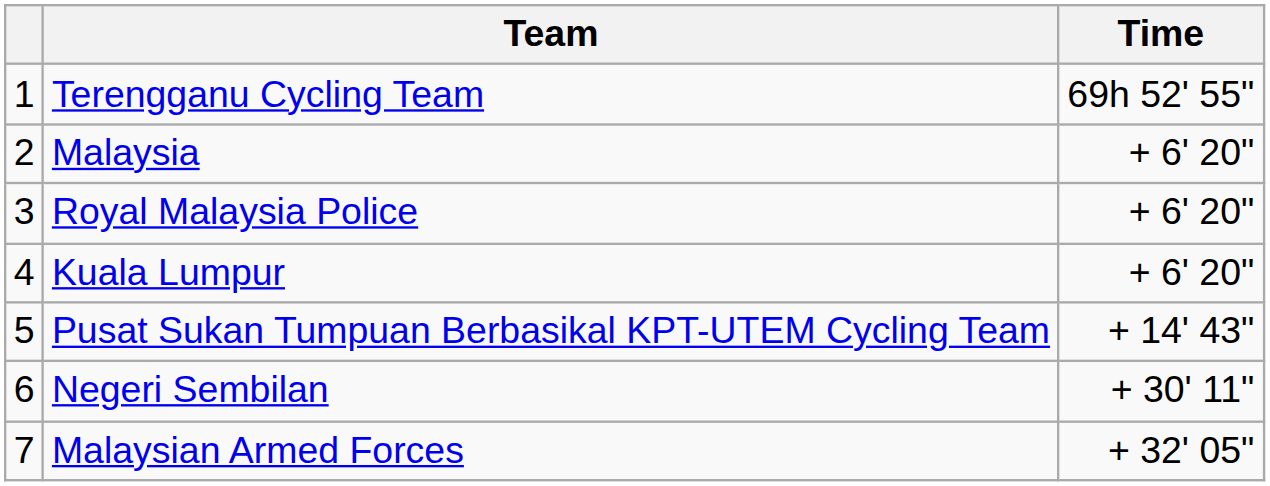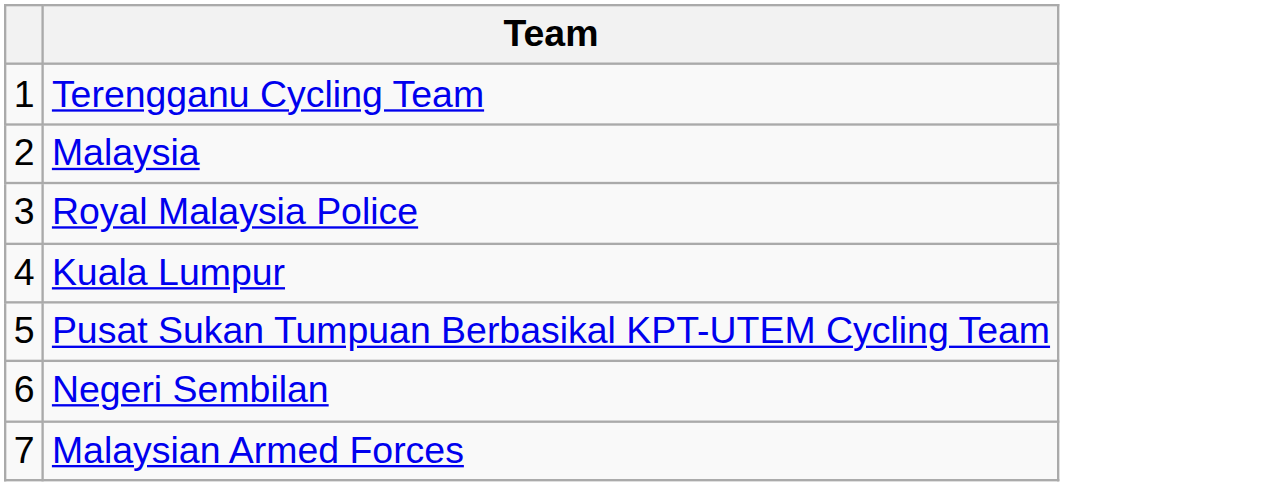- column: Time | 69h 52' 55" | + 6' 20" | + 6' 20" | + 6' 20" | + 14' 43" | + 30' 11" | + 32' 05"
